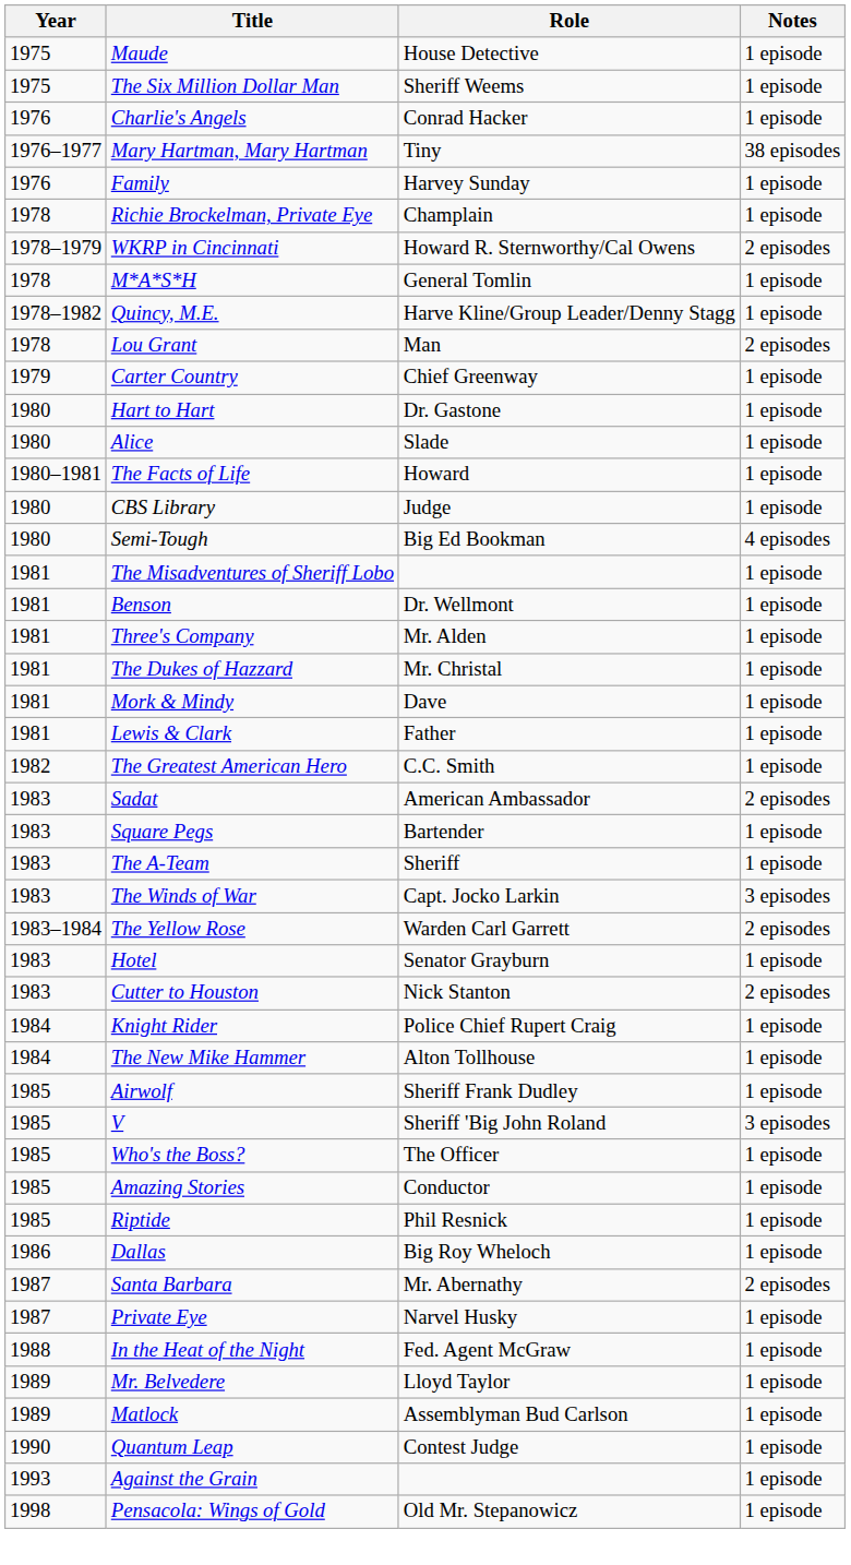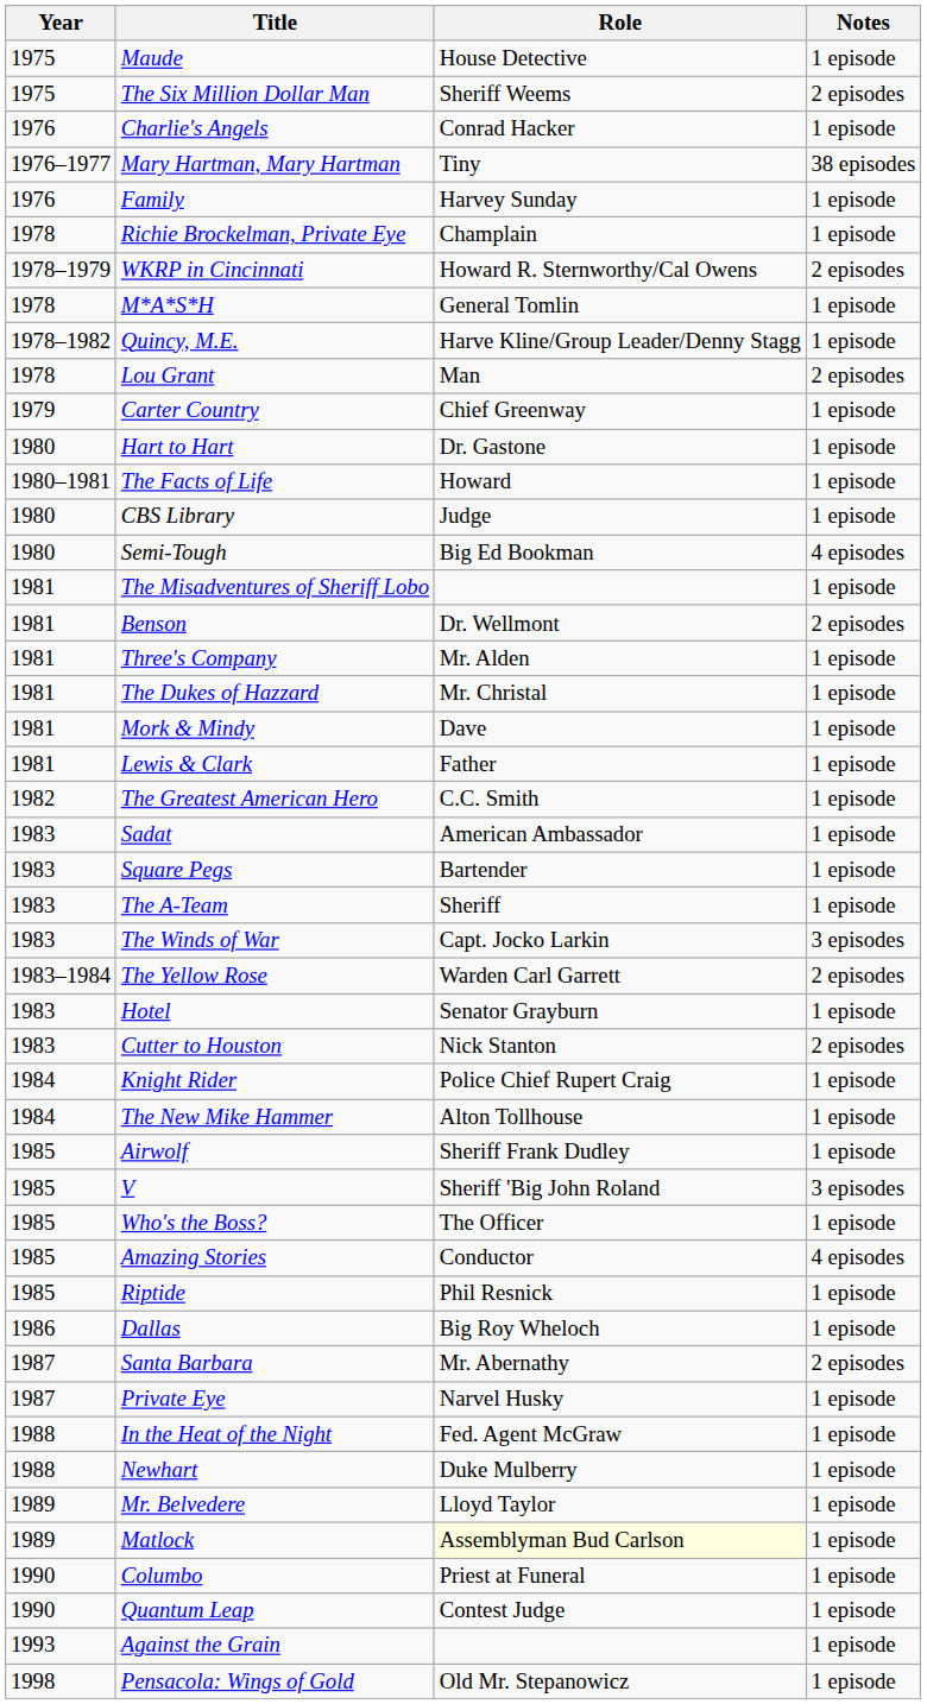The Six Million Dollar Man | Notes: 1 episode -> 2 episodes
- row: 1980 | Alice | Slade | 1 episode
Benson | Notes: 1 episode -> 2 episodes
Sadat | Notes: 2 episodes -> 1 episode
Amazing Stories | Notes: 1 episode -> 4 episodes
+ row: 1988 | Newhart | Duke Mulberry | 1 episode
Matlock | Role: no background -> lightyellow background
+ row: 1990 | Columbo | Priest at Funeral | 1 episode
